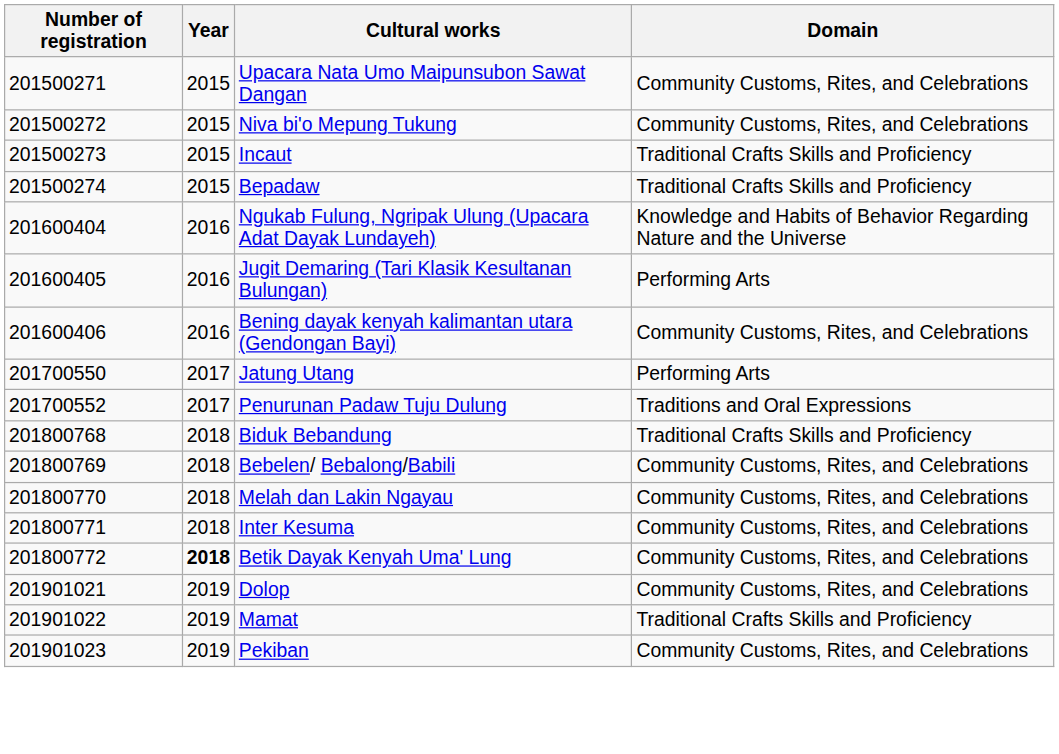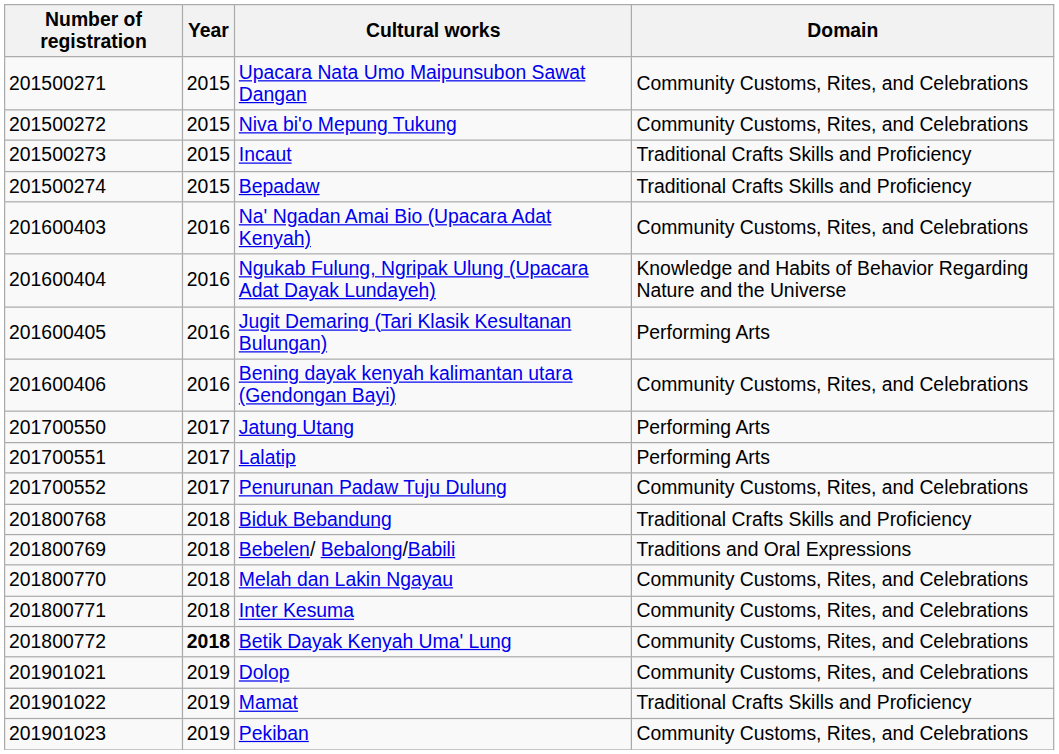+ row: 201600403 | 2016 | Na' Ngadan Amai Bio (Upacara Adat Kenyah) | Community Customs, Rites, and Celebrations
+ row: 201700551 | 2017 | Lalatip | Performing Arts
Penurunan Padaw Tuju Dulung | Domain: Traditions and Oral Expressions -> Community Customs, Rites, and Celebrations
Bebelen/ Bebalong/Babili | Domain: Community Customs, Rites, and Celebrations -> Traditions and Oral Expressions
